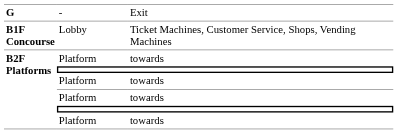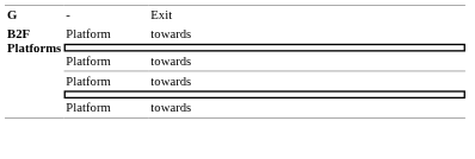- row: B1F Concourse | Lobby | Ticket Machines, Customer Service, Shops, Vending Machines
